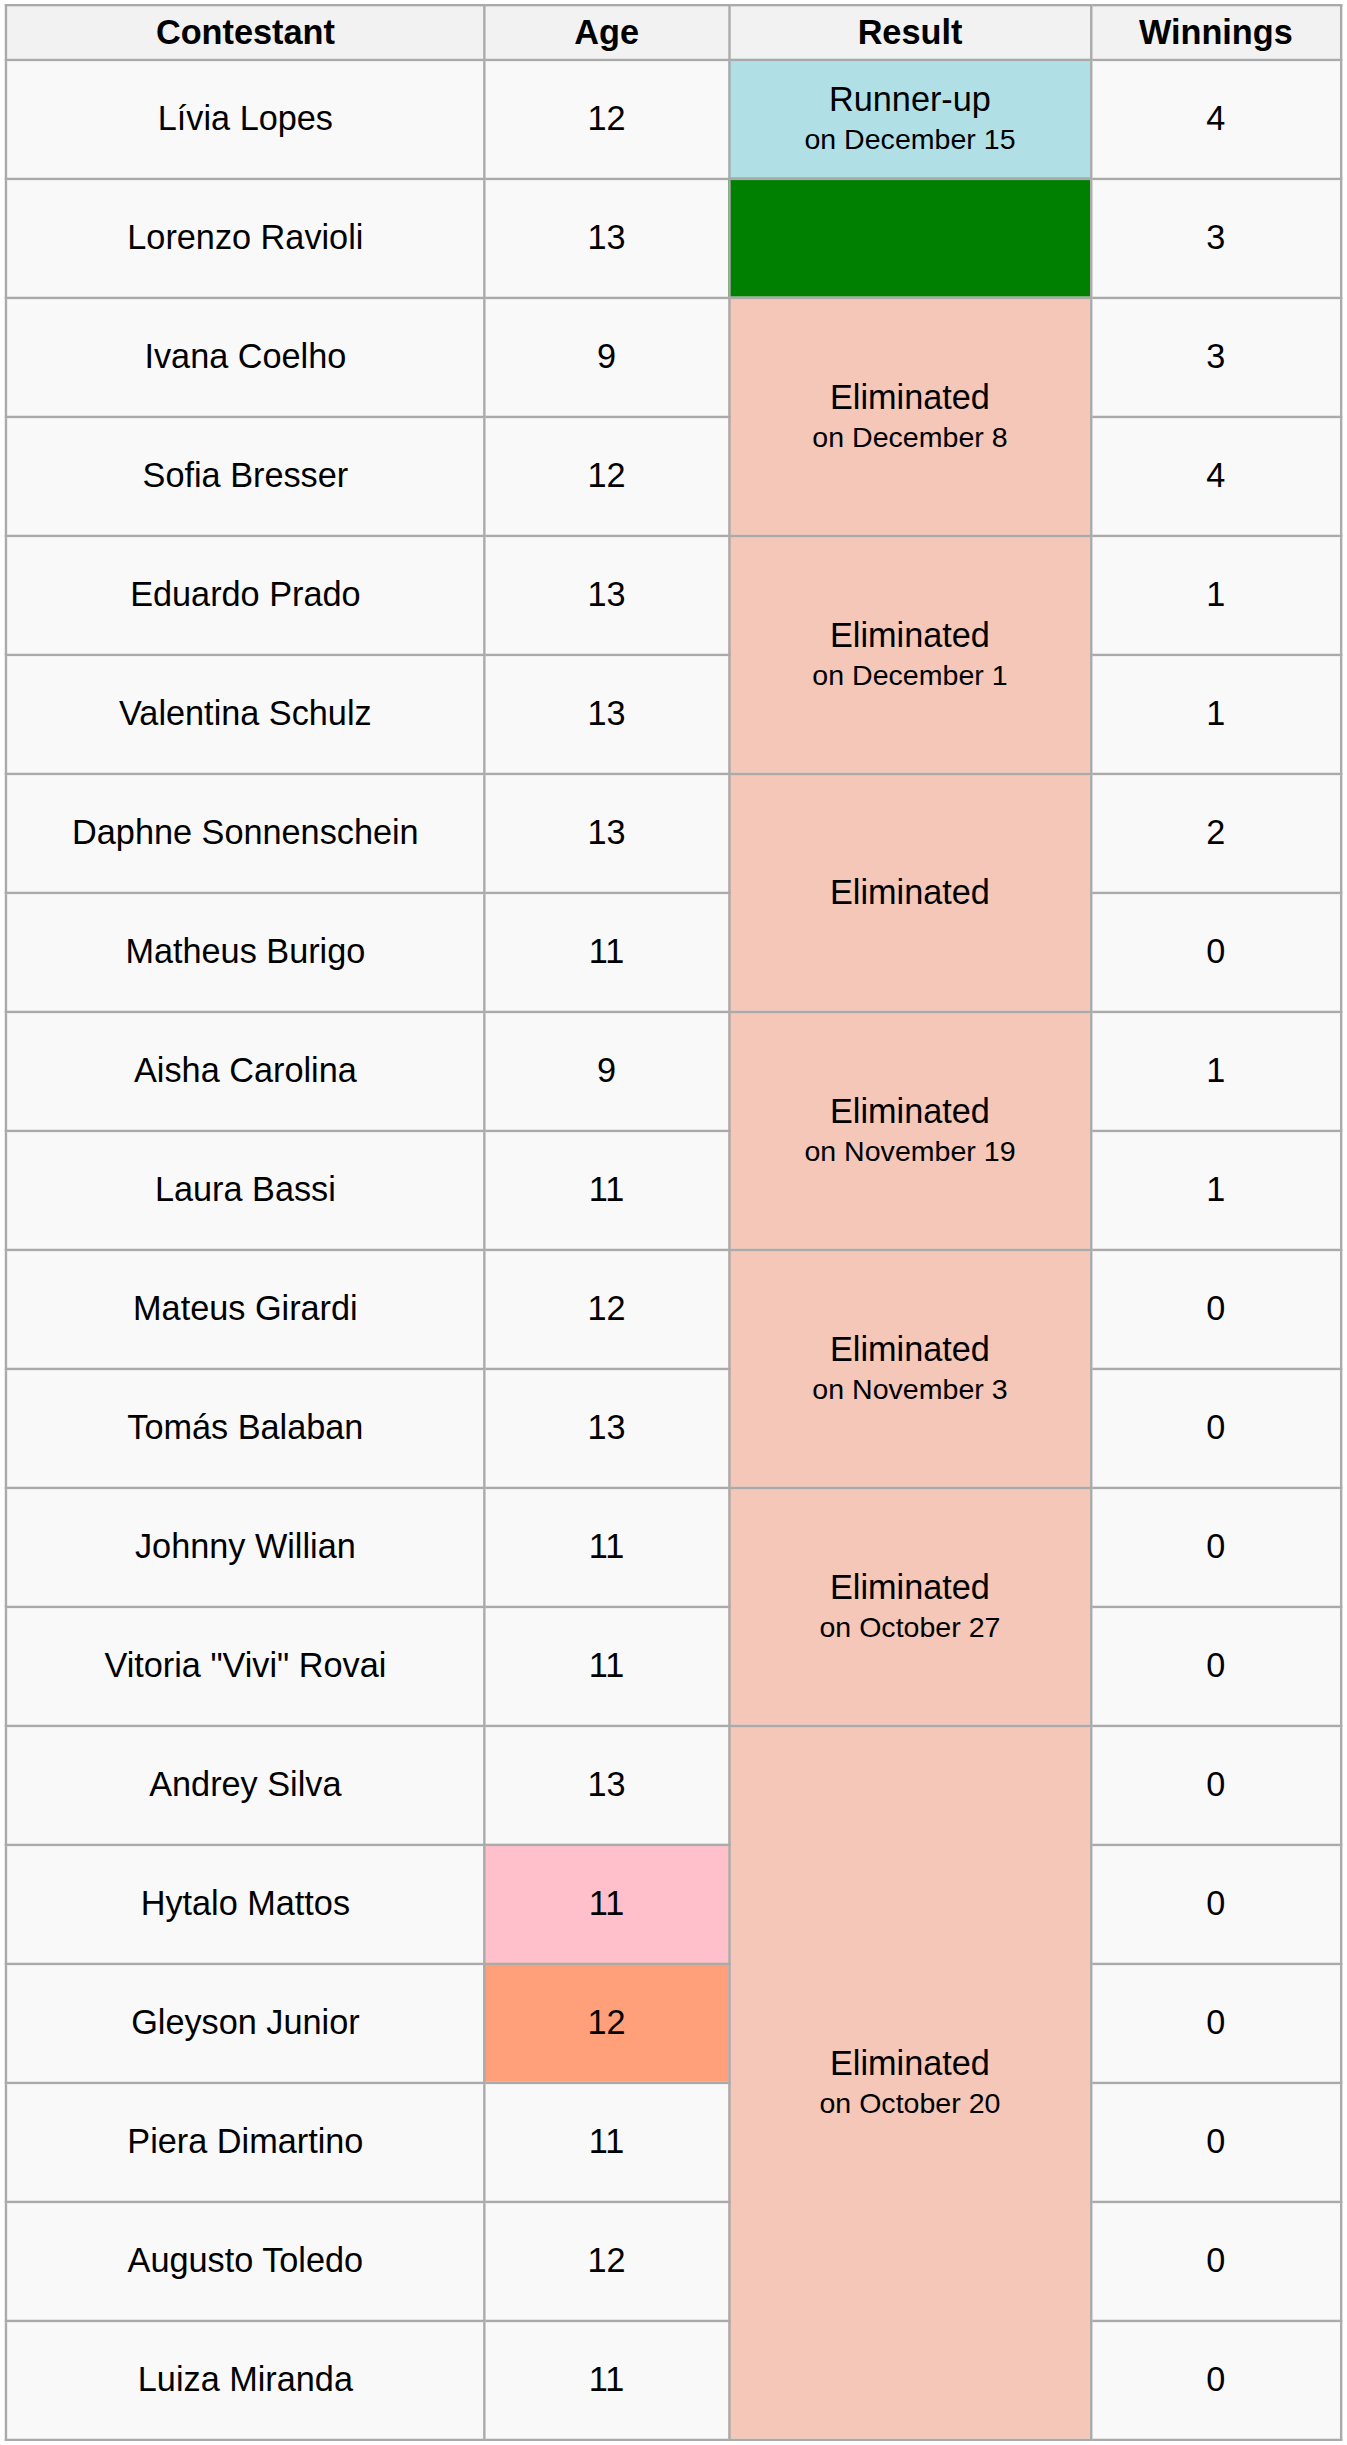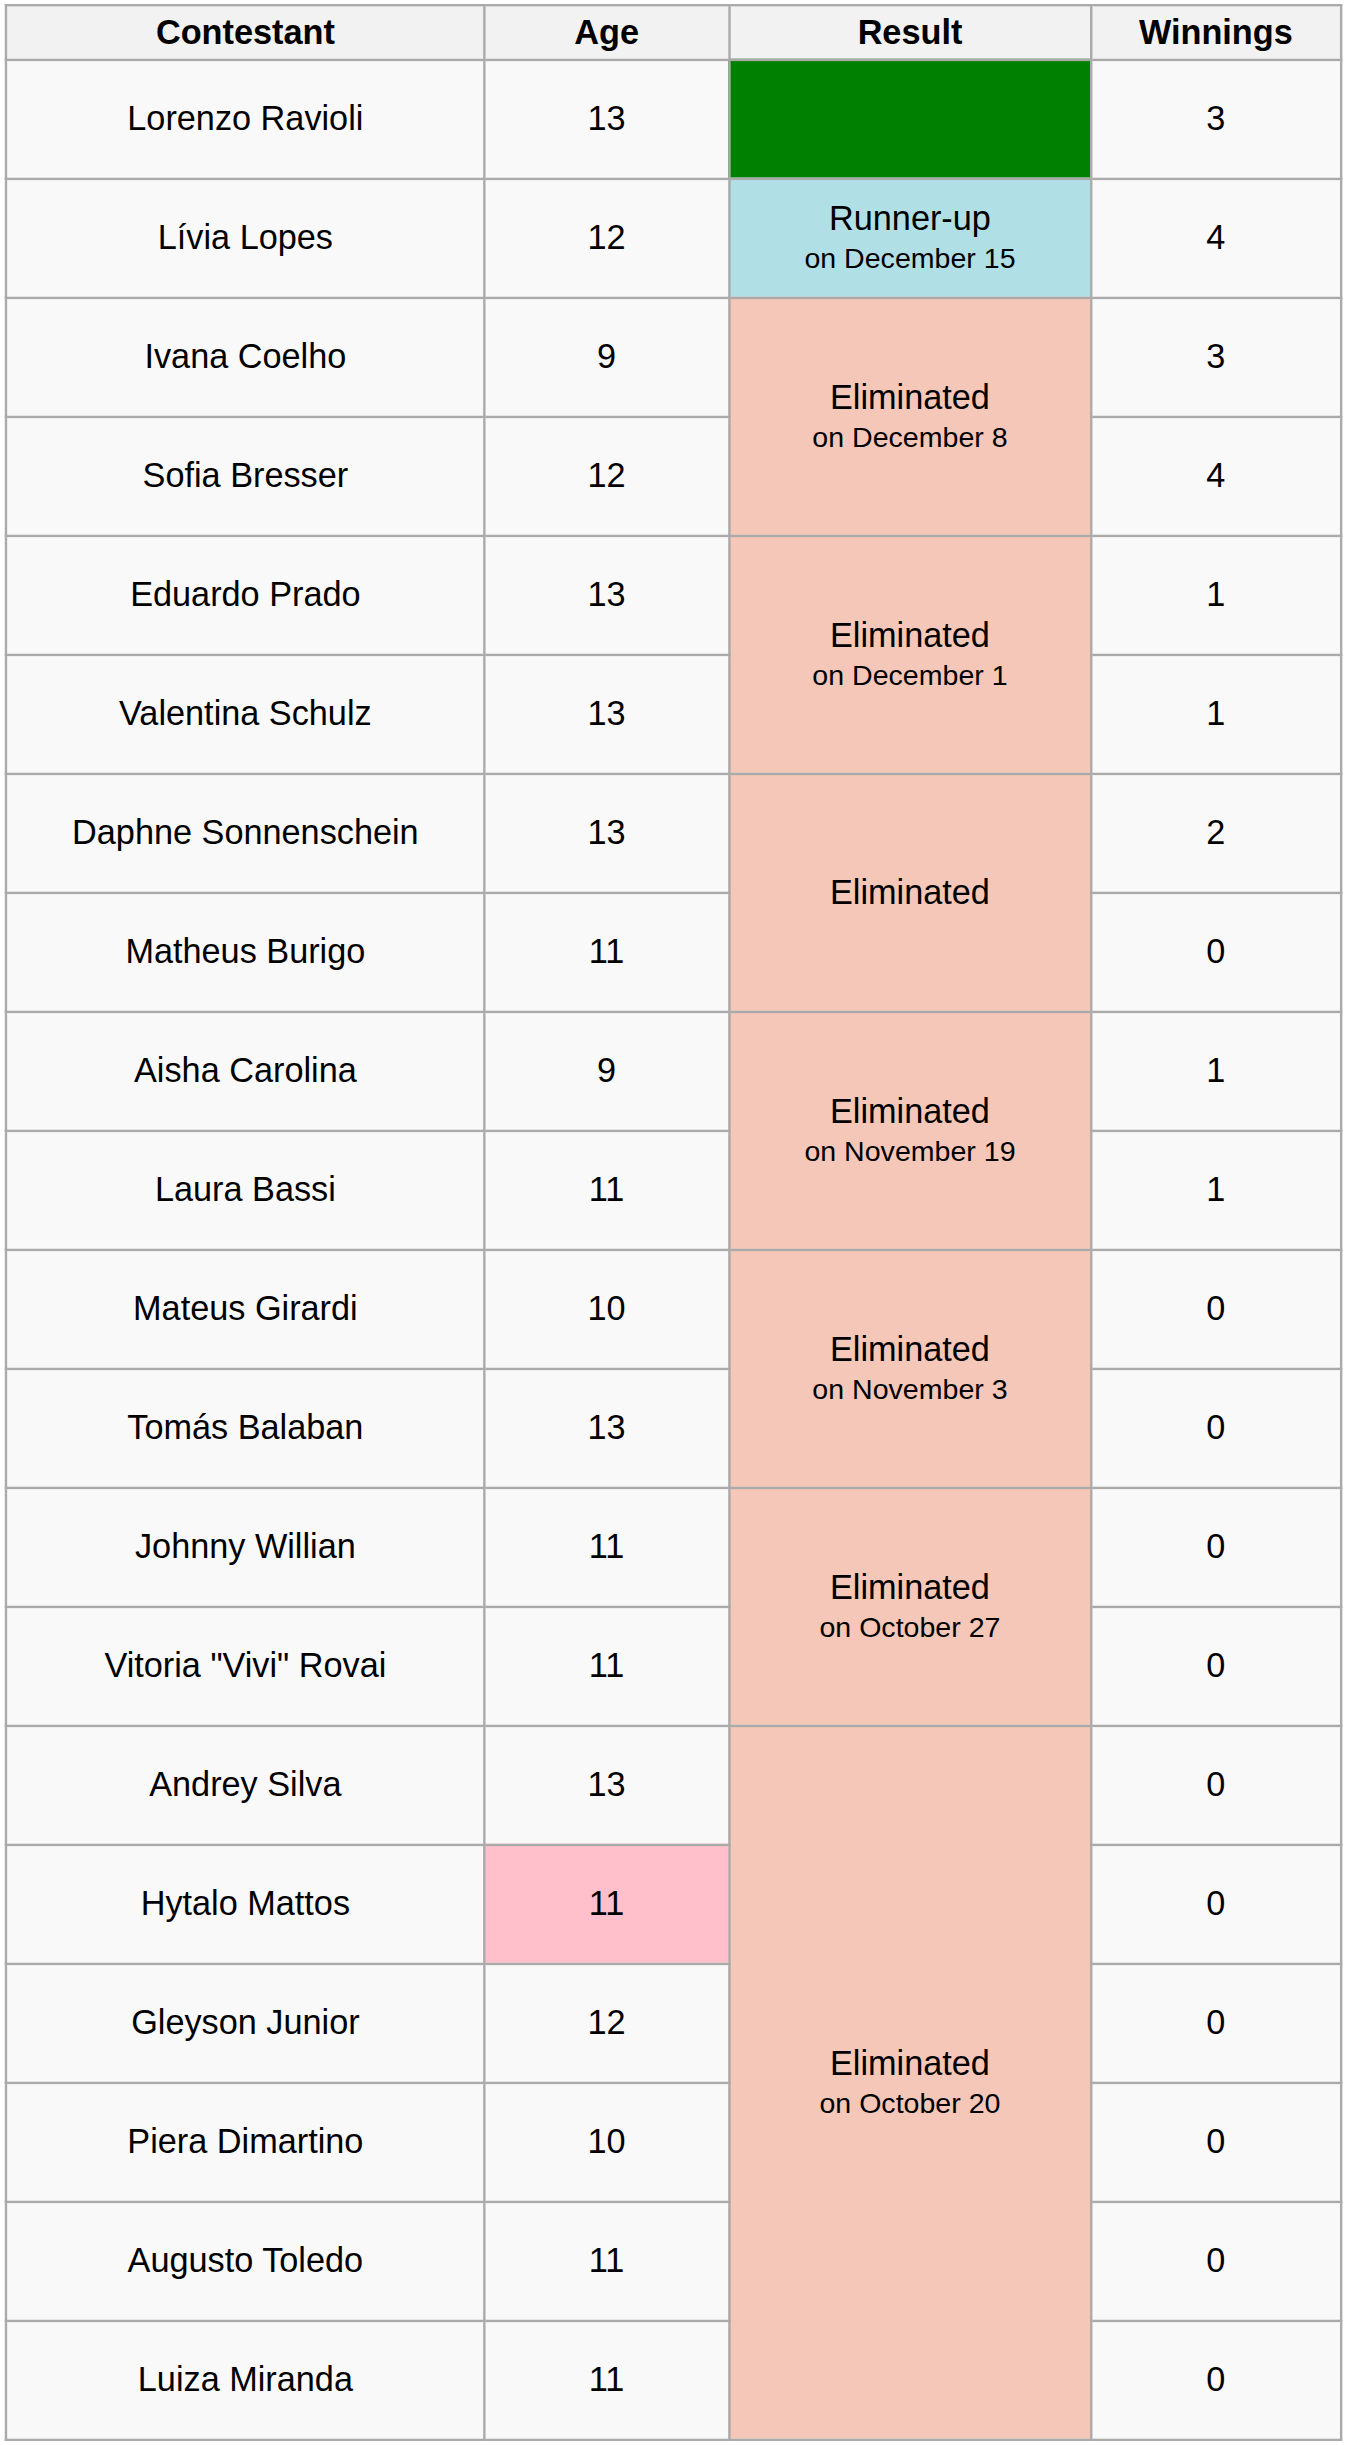rows swapped: Lorenzo Ravioli <-> Lívia Lopes
Mateus Girardi | Age: 12 -> 10
Gleyson Junior | Age: lightsalmon background -> no background
Piera Dimartino | Age: 11 -> 10
Augusto Toledo | Age: 12 -> 11
